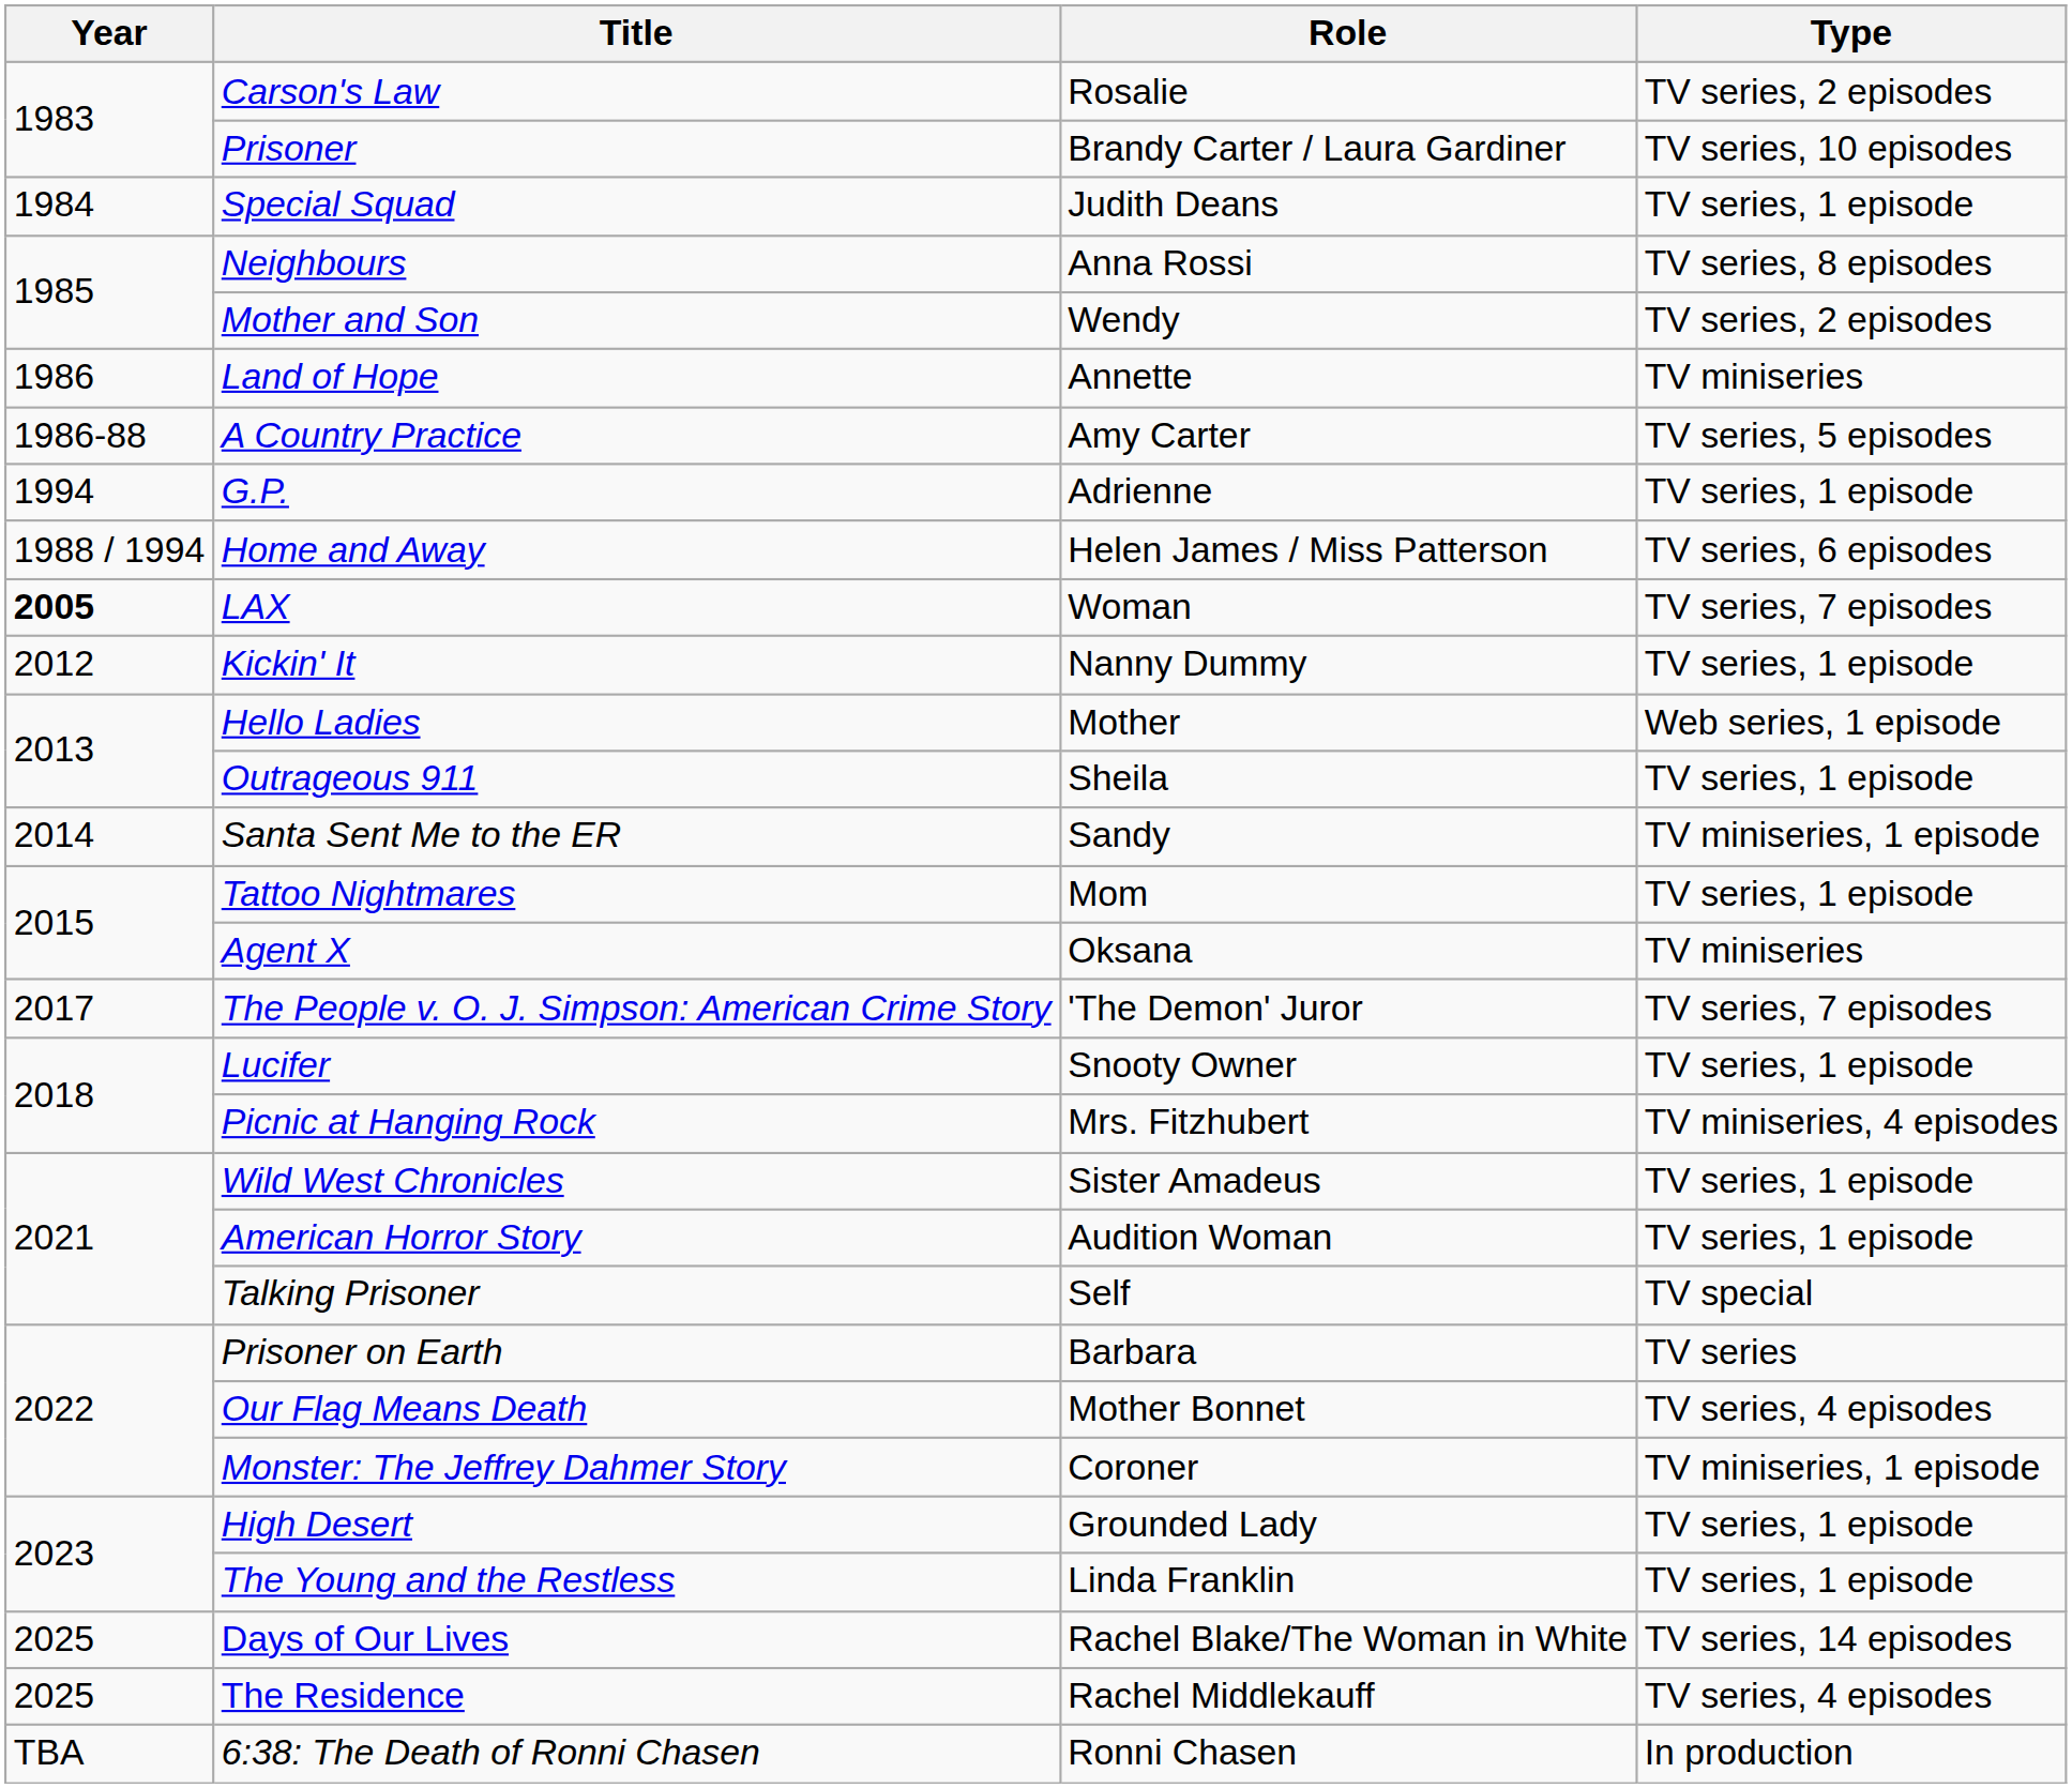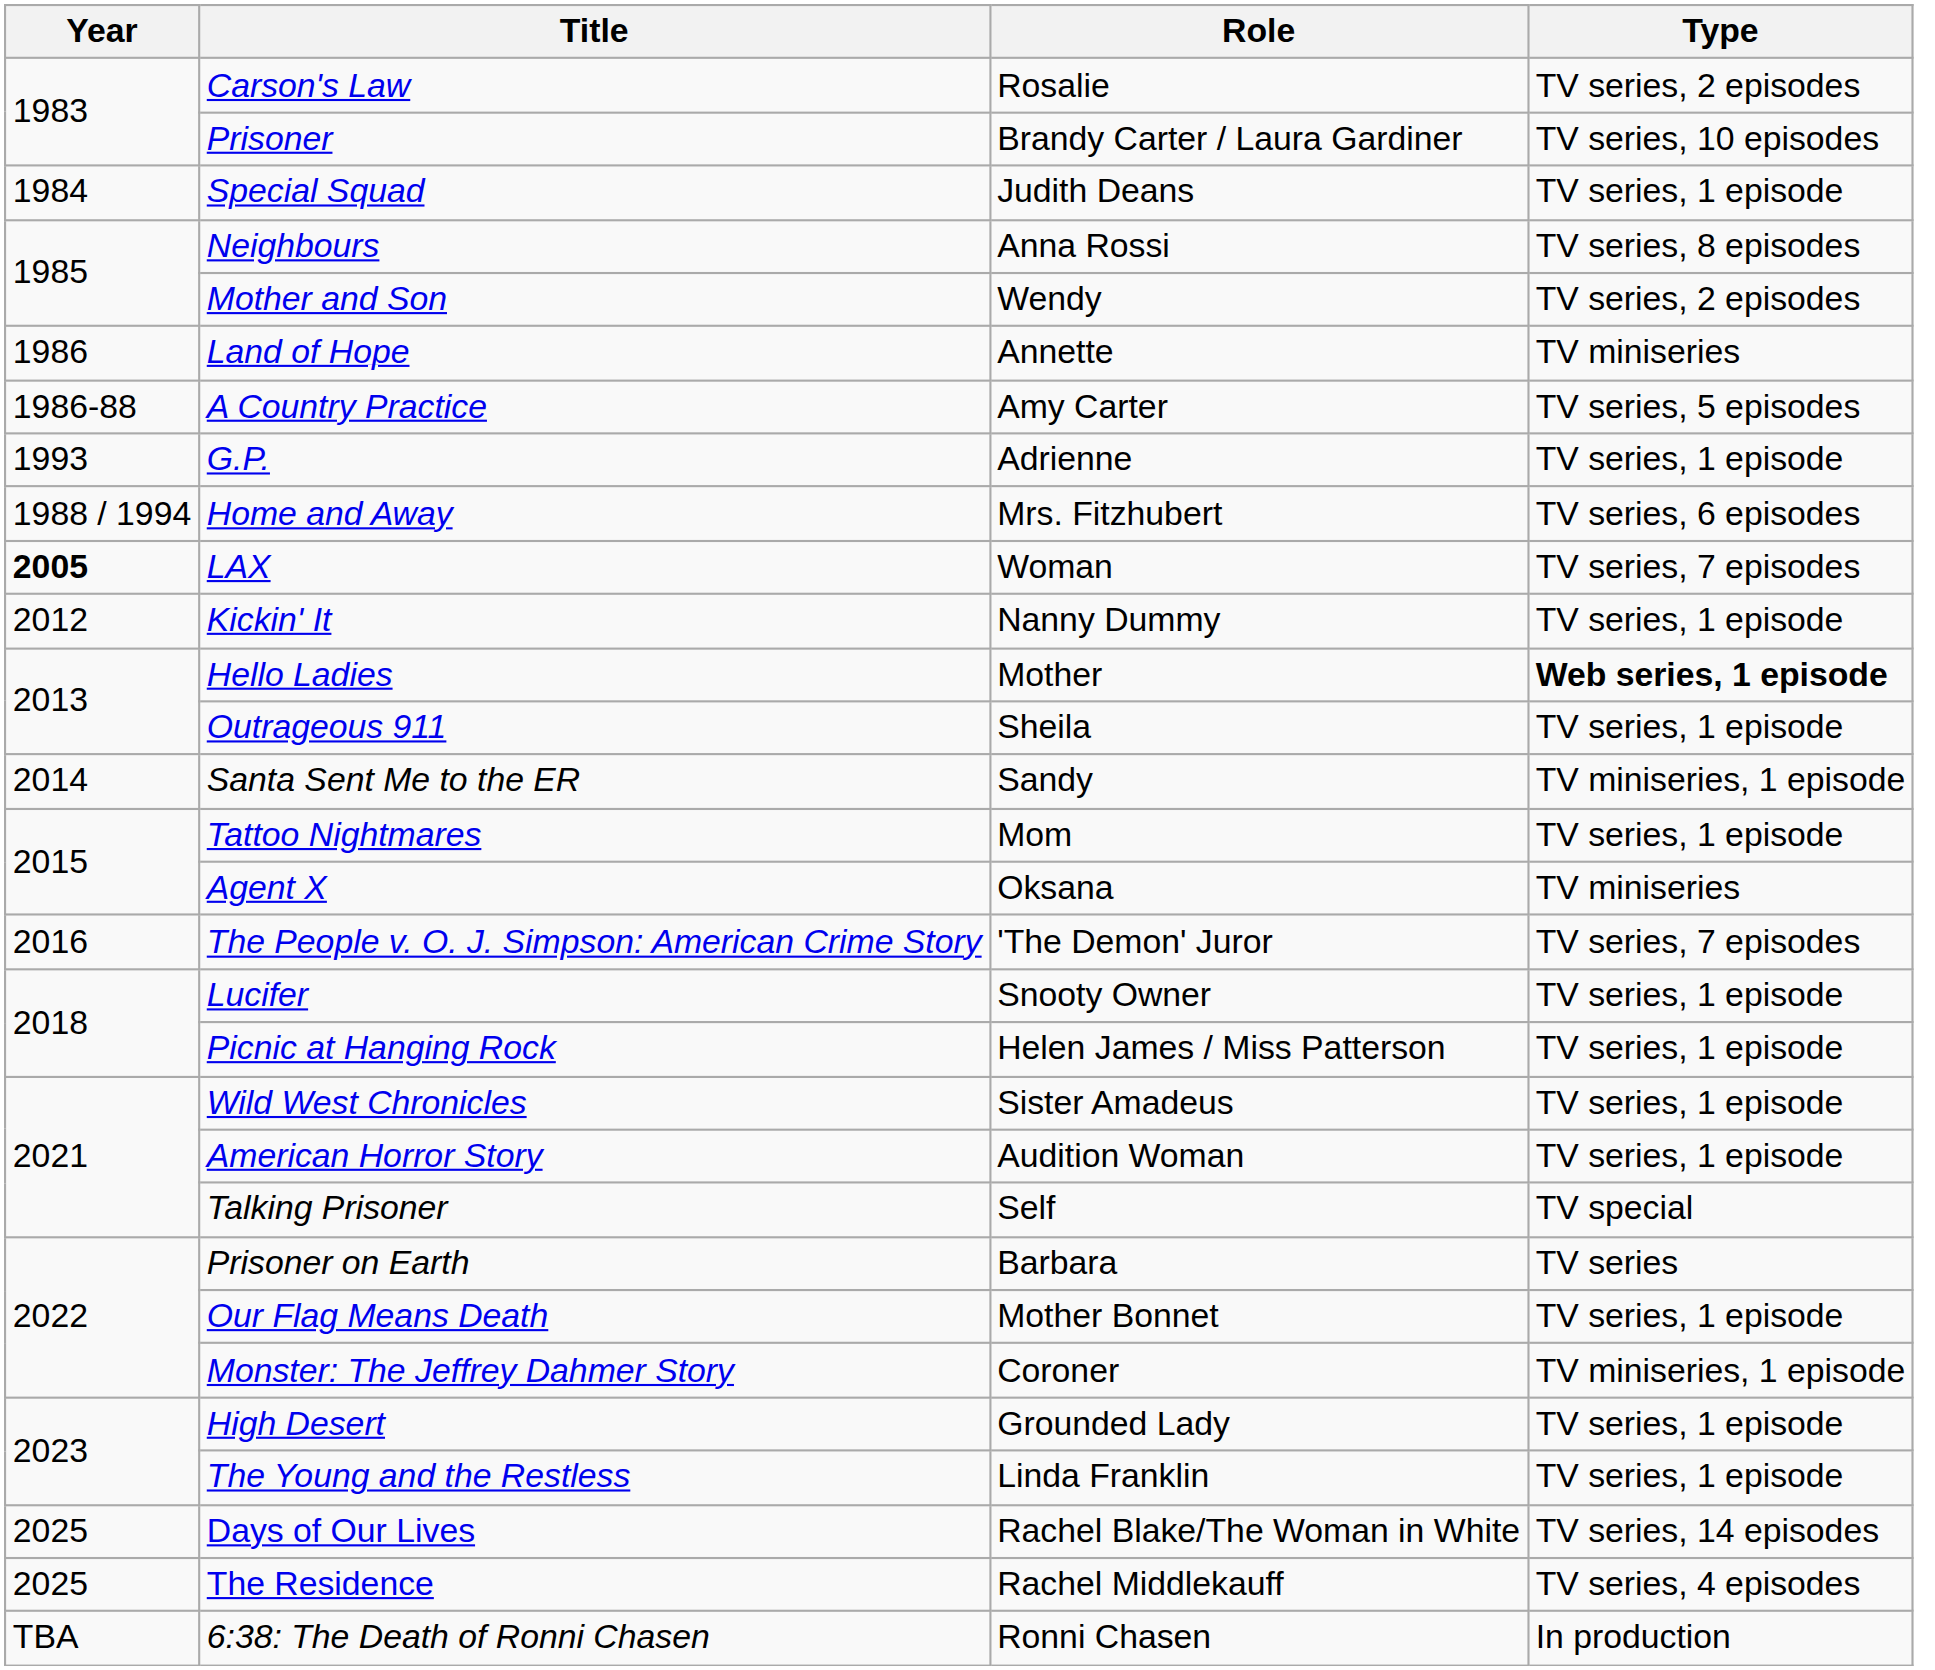G.P. | Year: 1994 -> 1993
Home and Away | Role: Helen James / Miss Patterson -> Mrs. Fitzhubert
Hello Ladies | Type: normal -> bold
The People v. O. J. Simpson: American Crime Story | Year: 2017 -> 2016
Picnic at Hanging Rock | Role: Mrs. Fitzhubert -> Helen James / Miss Patterson
Picnic at Hanging Rock | Type: TV miniseries, 4 episodes -> TV series, 1 episode
Our Flag Means Death | Type: TV series, 4 episodes -> TV series, 1 episode
